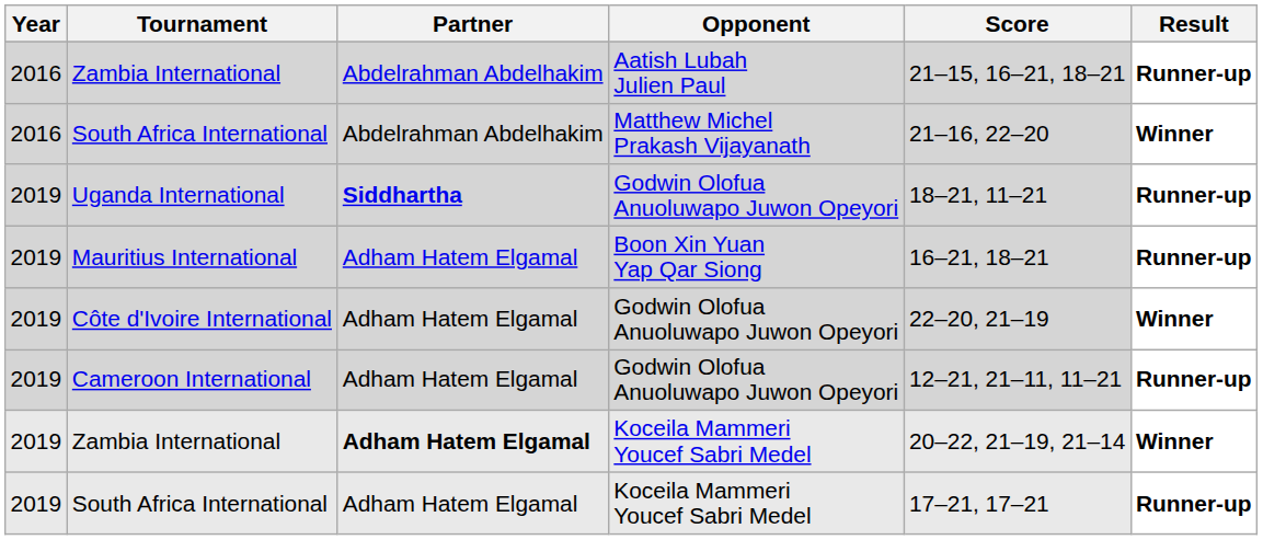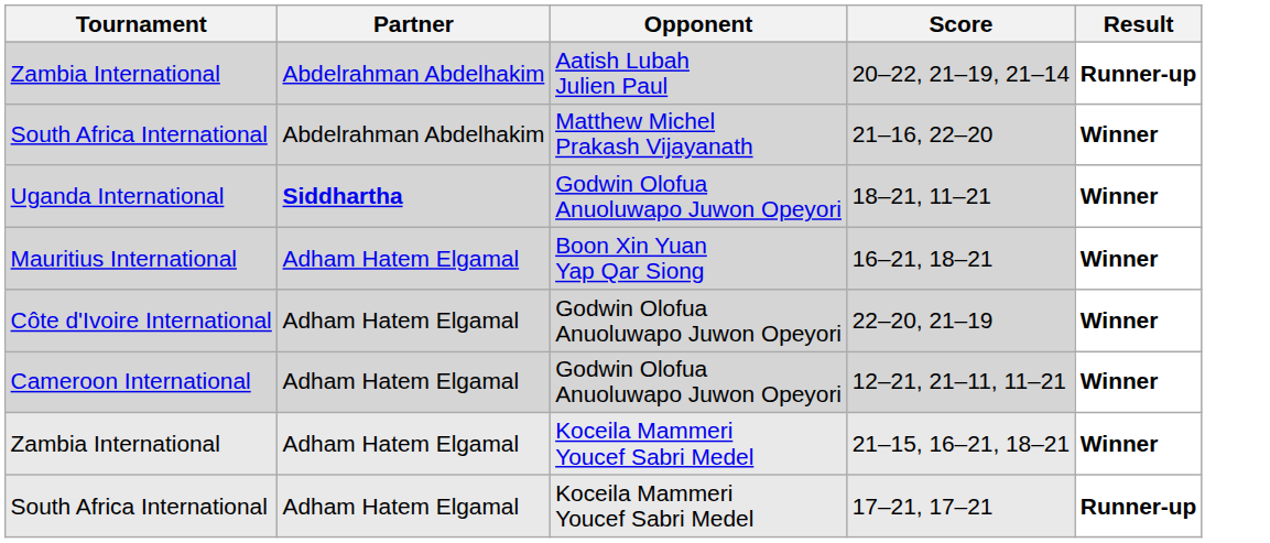- column: Year | 2016 | 2016 | 2019 | 2019 | 2019 | 2019 | 2019 | 2019
Zambia International / Aatish Lubah Julien Paul | Score: 21–15, 16–21, 18–21 -> 20–22, 21–19, 21–14
Uganda International | Result: Runner-up -> Winner
Mauritius International | Result: Runner-up -> Winner
Cameroon International | Result: Runner-up -> Winner
Zambia International / Koceila Mammeri Youcef Sabri Medel | Partner: bold -> normal
Zambia International / Koceila Mammeri Youcef Sabri Medel | Score: 20–22, 21–19, 21–14 -> 21–15, 16–21, 18–21
